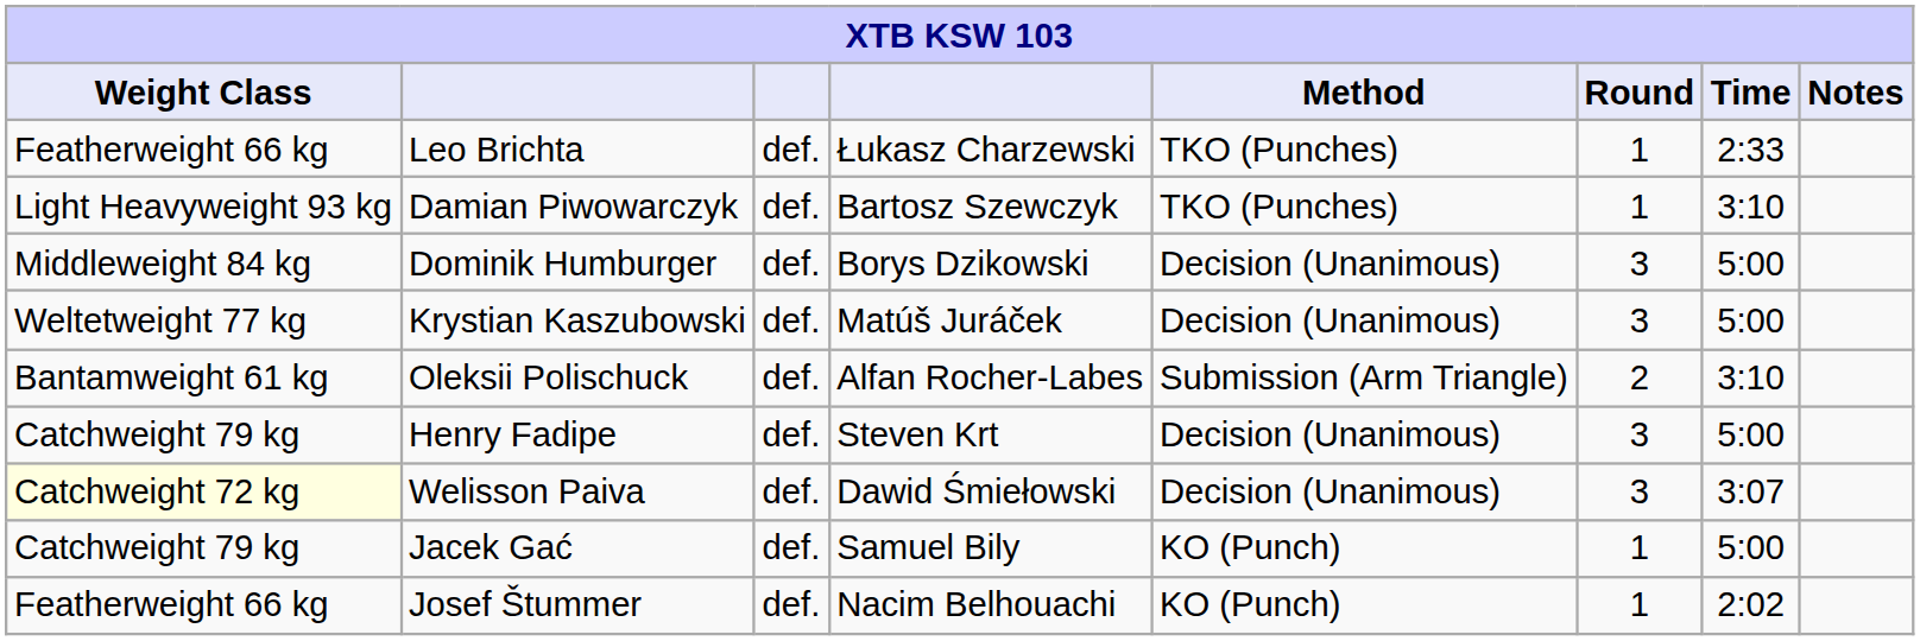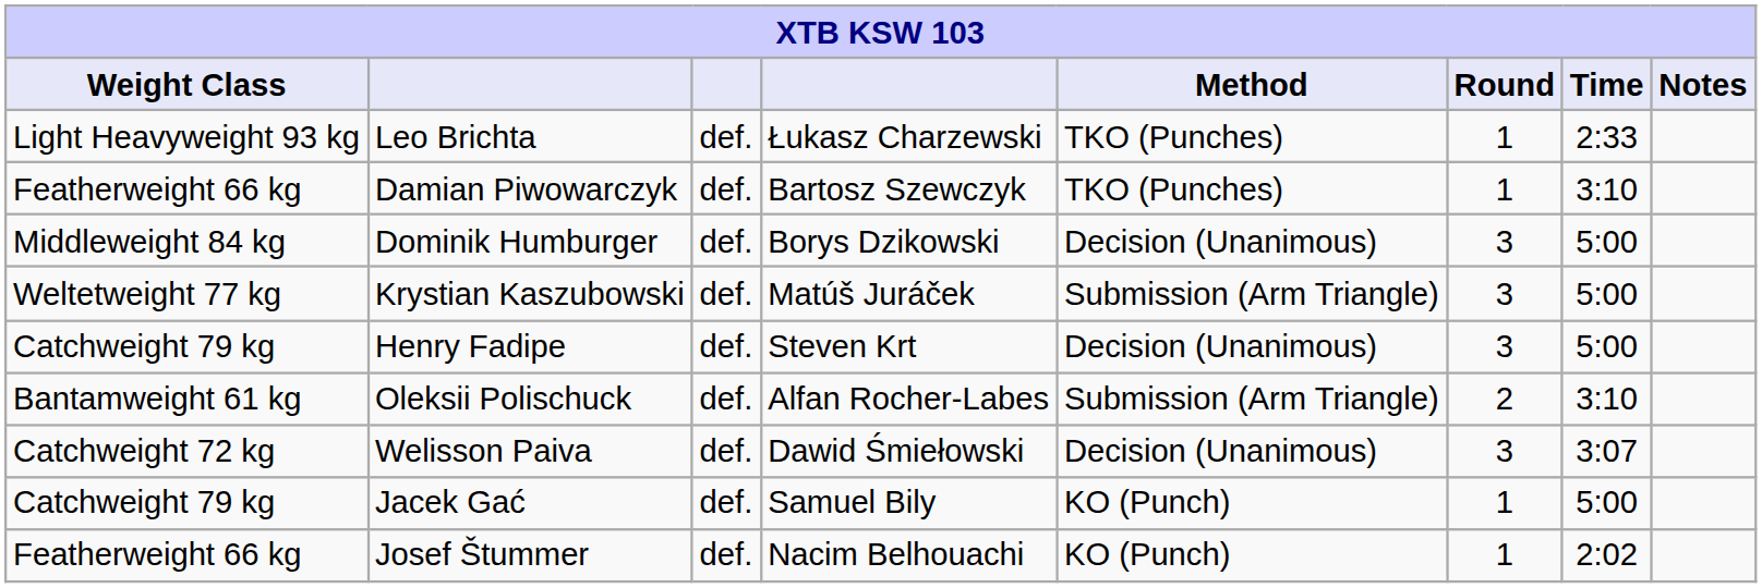Leo Brichta | Weight Class: Featherweight 66 kg -> Light Heavyweight 93 kg
Damian Piwowarczyk | Weight Class: Light Heavyweight 93 kg -> Featherweight 66 kg
Krystian Kaszubowski | Method: Decision (Unanimous) -> Submission (Arm Triangle)
rows swapped: Oleksii Polischuck <-> Henry Fadipe
Welisson Paiva | Weight Class: lightyellow background -> no background
